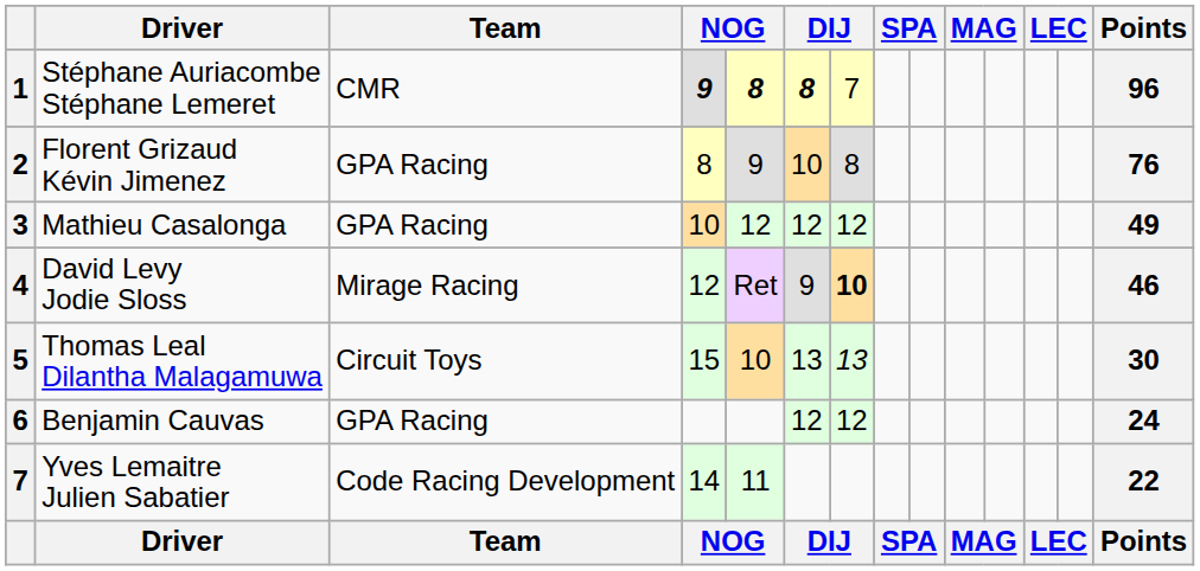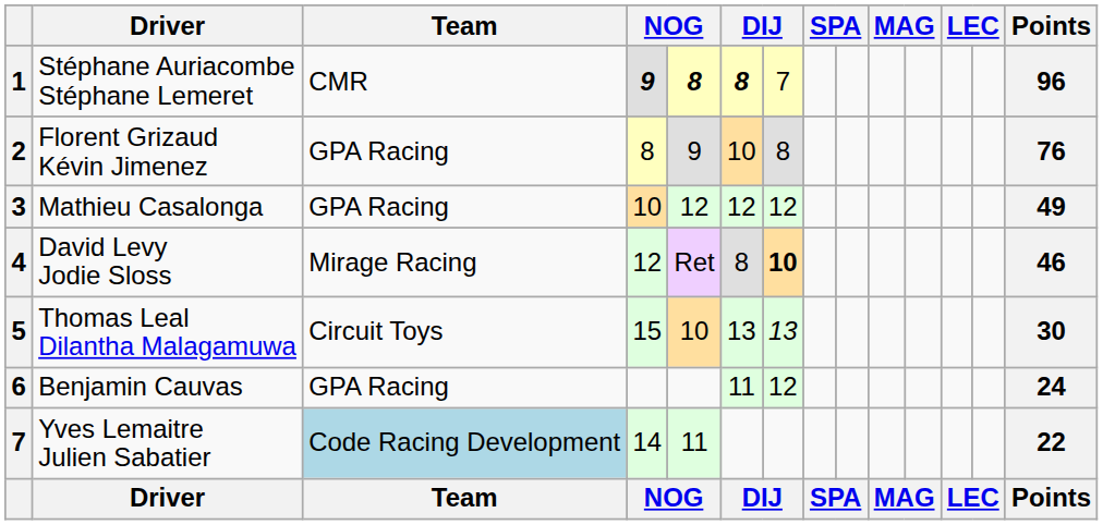David Levy Jodie Sloss | column 6: 9 -> 8
Benjamin Cauvas | column 6: 12 -> 11
Yves Lemaitre Julien Sabatier | Team: no background -> lightblue background
